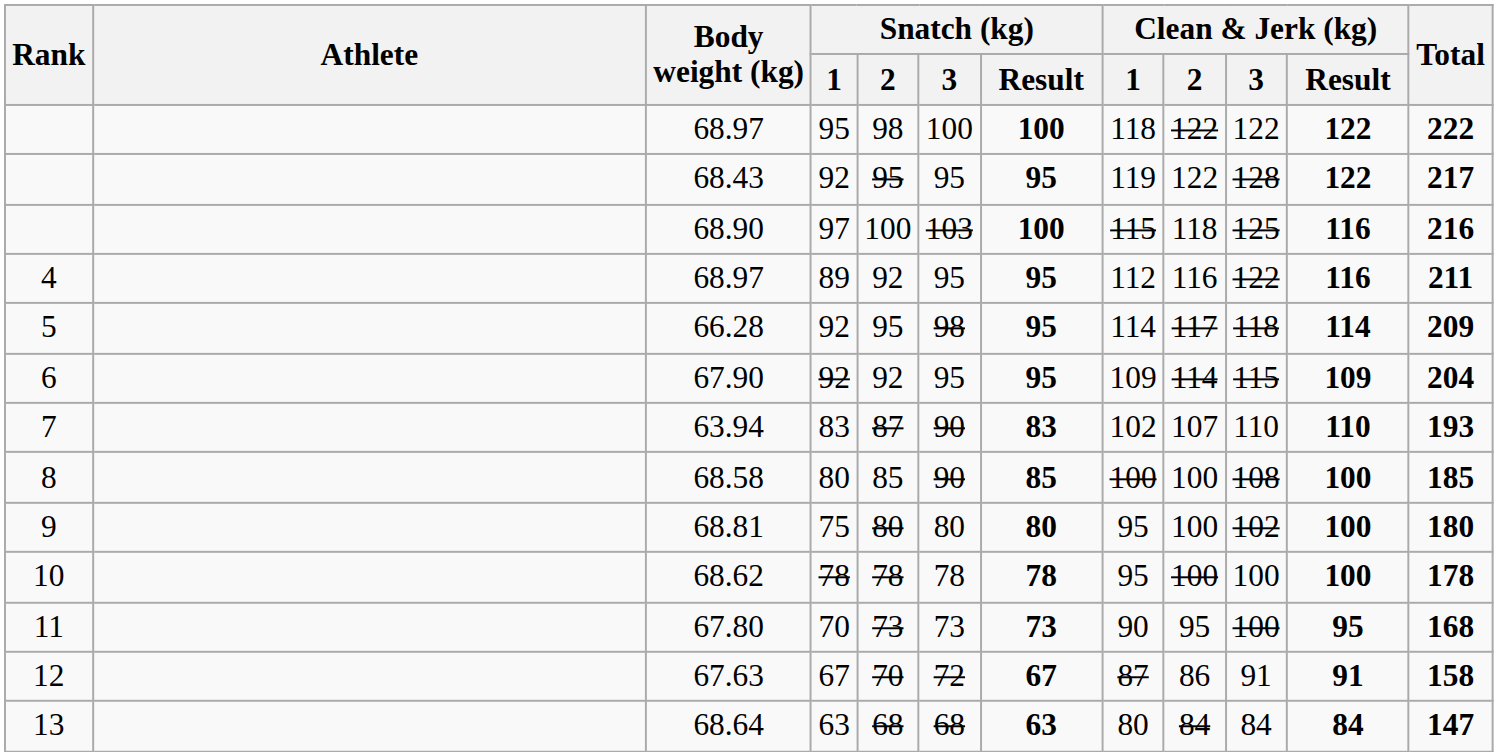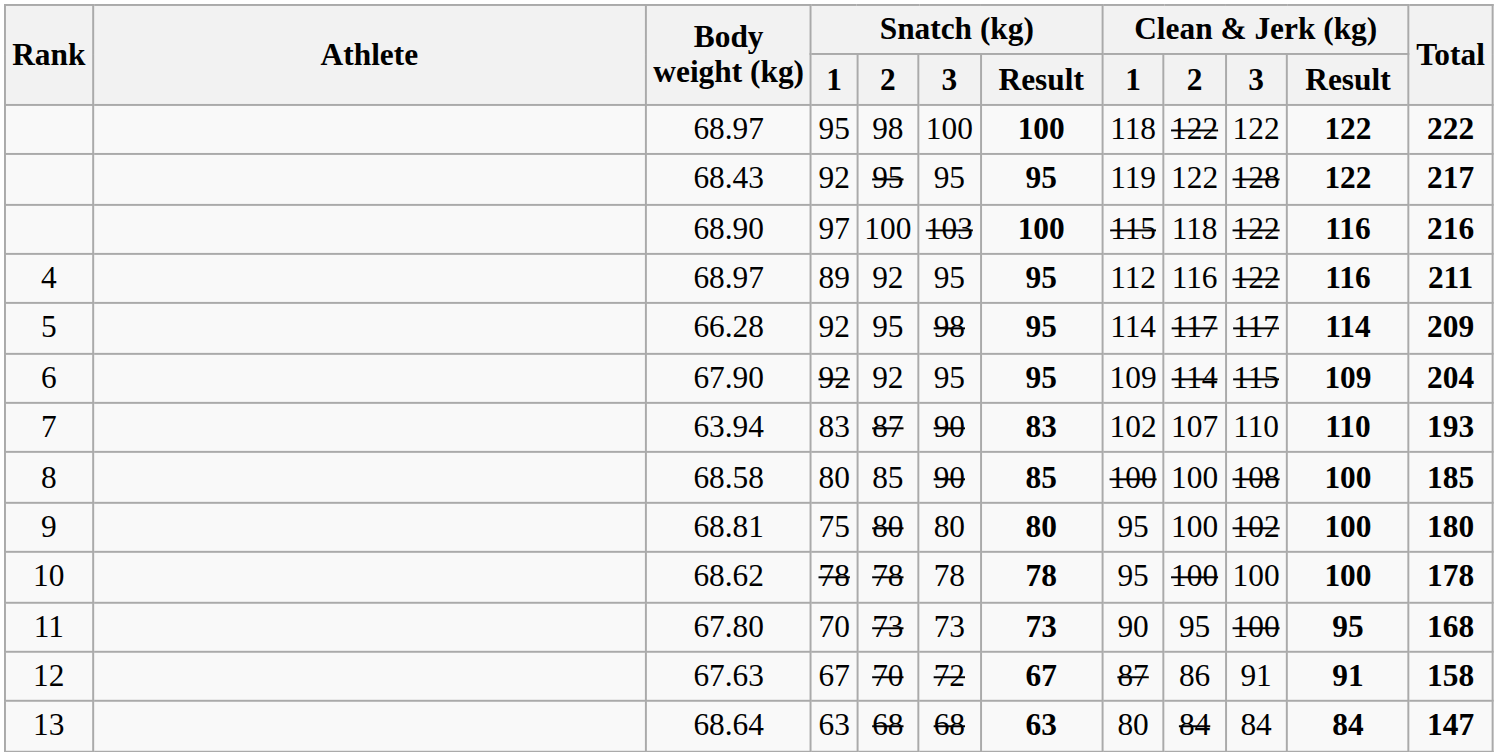68.90 | Clean & Jerk (kg) / 3: 125 -> 122
66.28 | Clean & Jerk (kg) / 3: 118 -> 117
